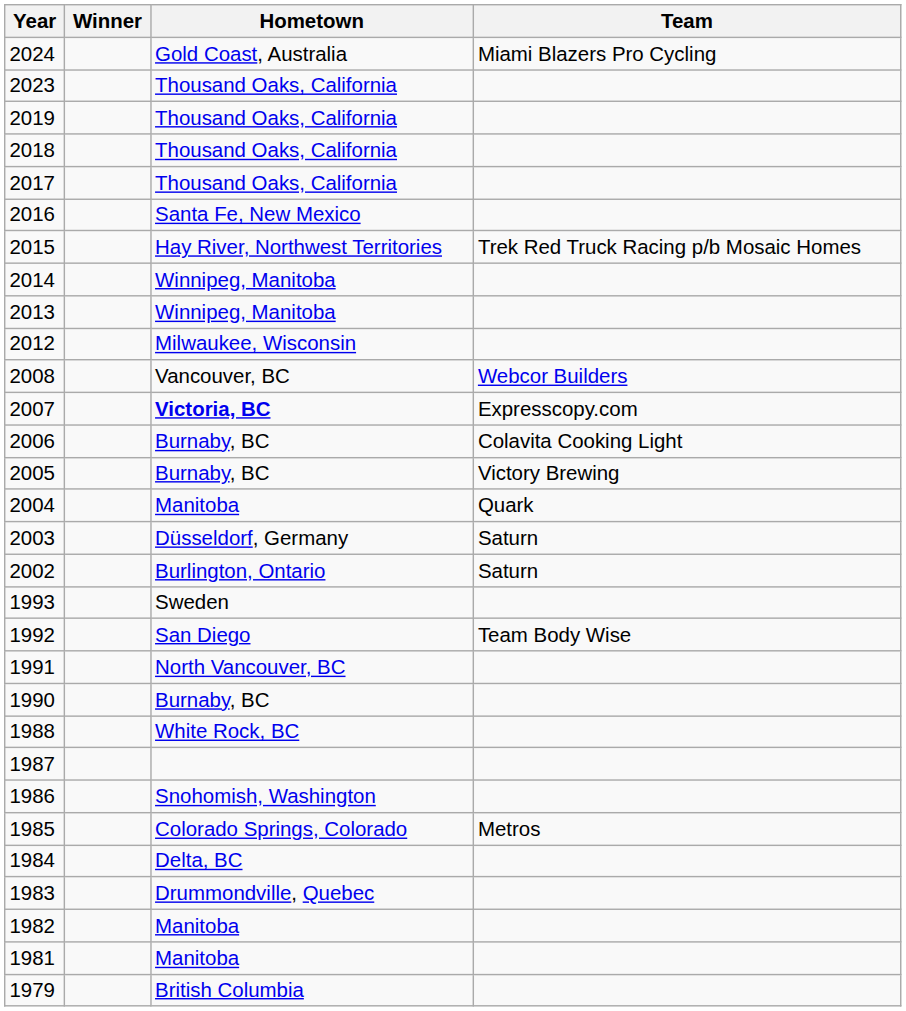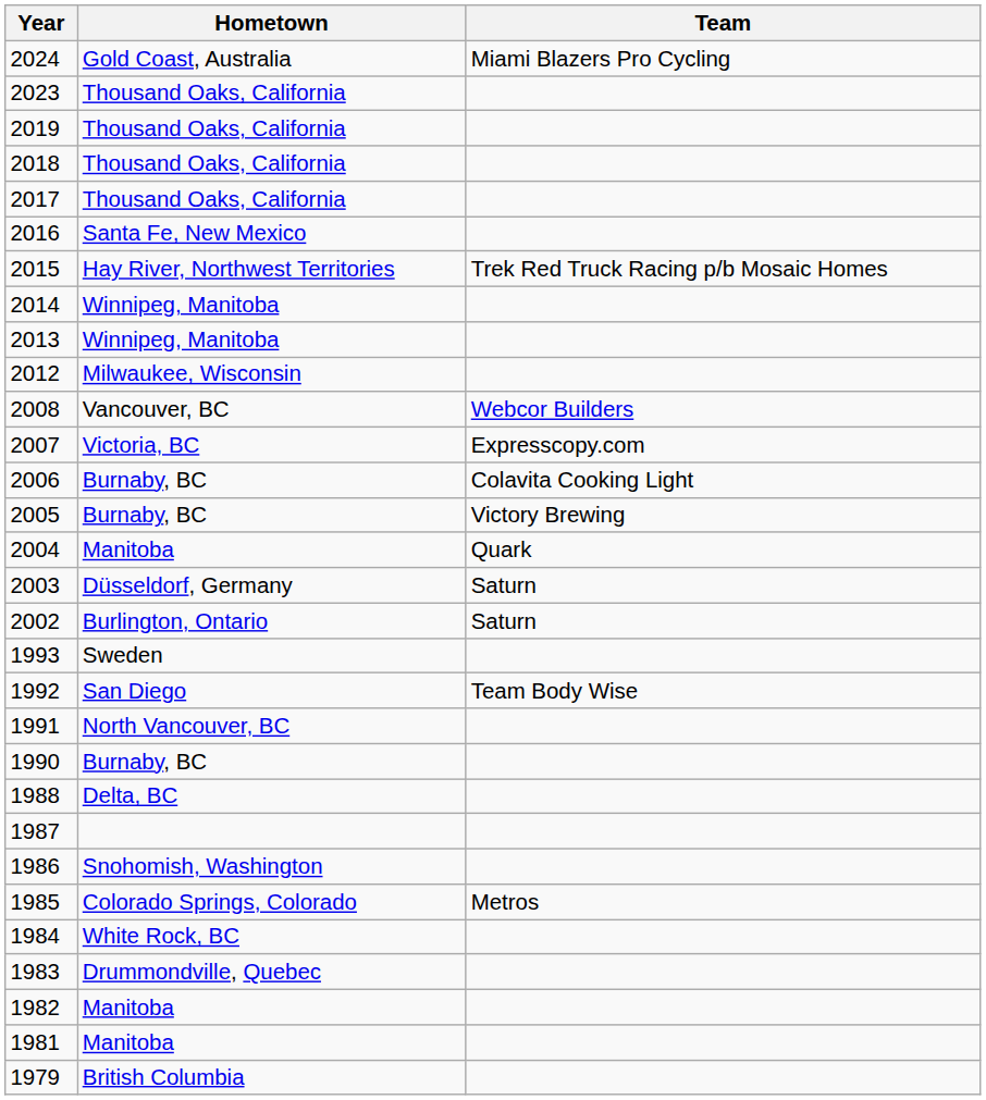- column: Winner
2007 | Hometown: bold -> normal
1988 | Hometown: White Rock, BC -> Delta, BC
1984 | Hometown: Delta, BC -> White Rock, BC
